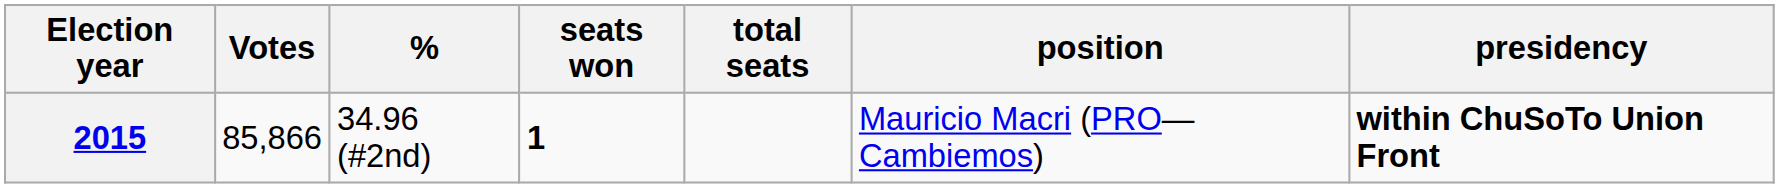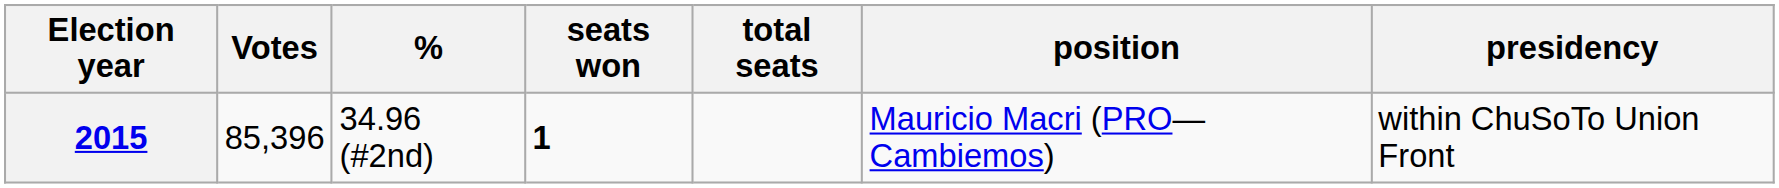2015 | Votes: 85,866 -> 85,396
2015 | presidency: bold -> normal
